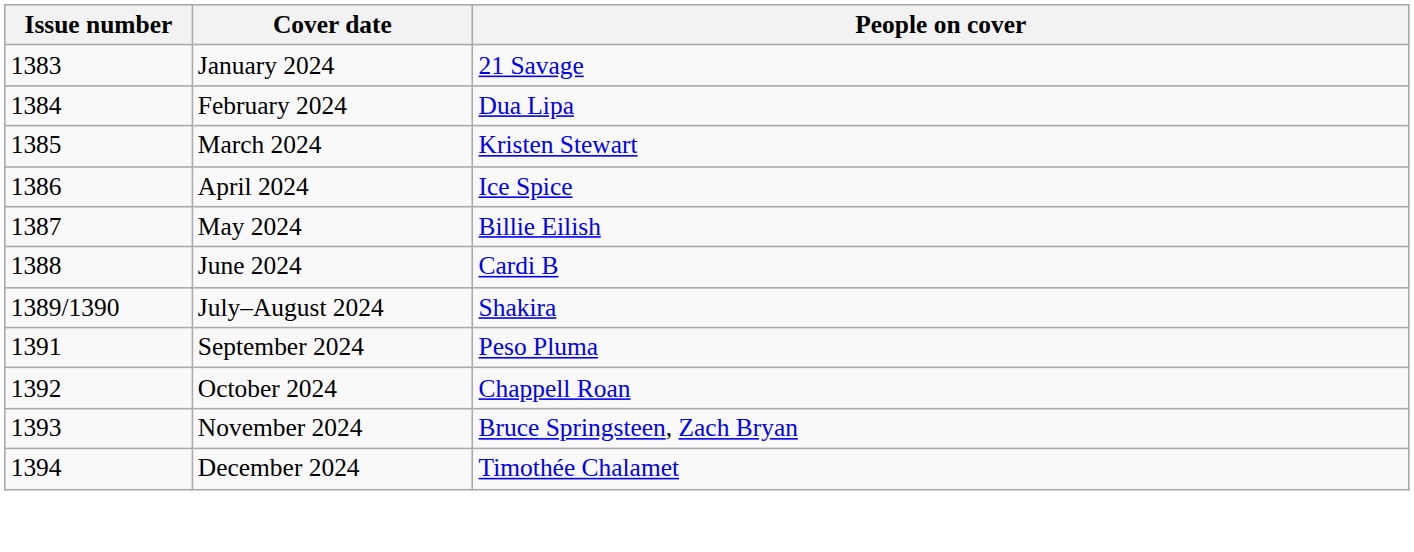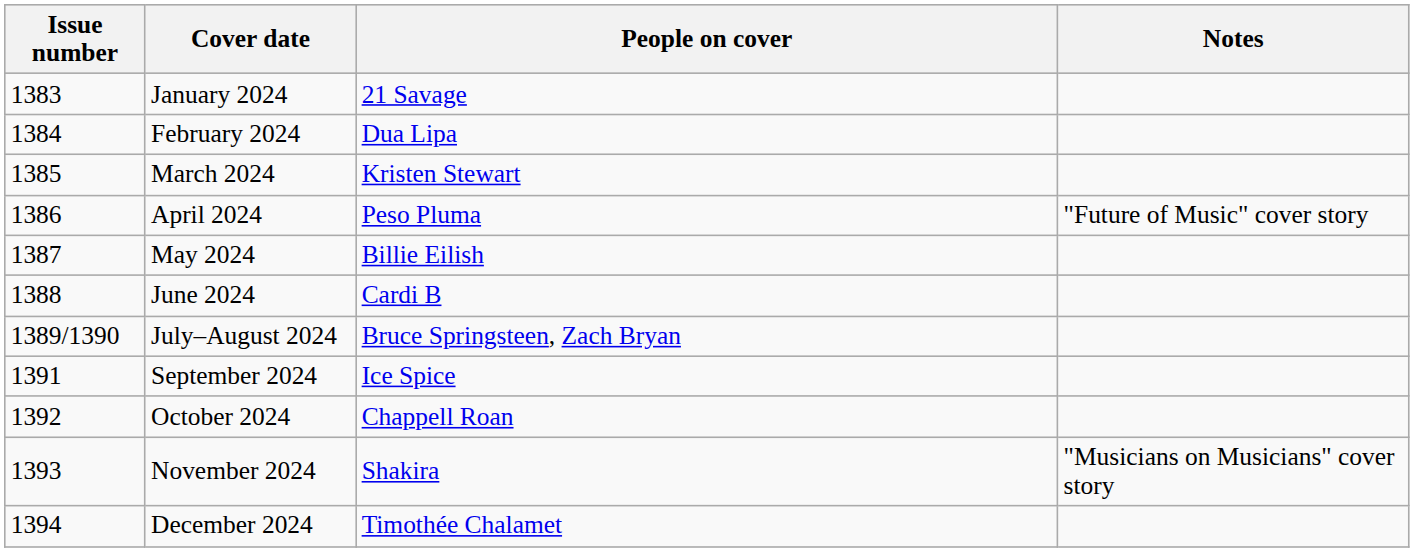+ column: Notes | "Future of Music" cover story | "Musicians on Musicians" cover story
April 2024 | People on cover: Ice Spice -> Peso Pluma
July–August 2024 | People on cover: Shakira -> Bruce Springsteen, Zach Bryan
September 2024 | People on cover: Peso Pluma -> Ice Spice
November 2024 | People on cover: Bruce Springsteen, Zach Bryan -> Shakira
